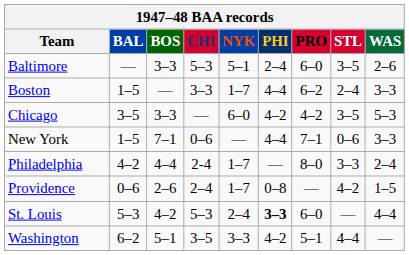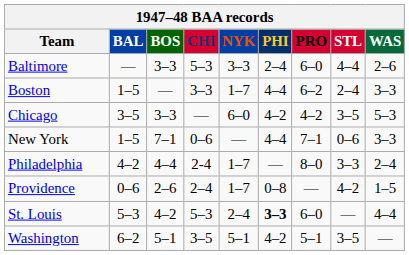Baltimore | NYK: 5–1 -> 3–3
Baltimore | STL: 3–5 -> 4–4
Washington | NYK: 3–3 -> 5–1
Washington | STL: 4–4 -> 3–5
